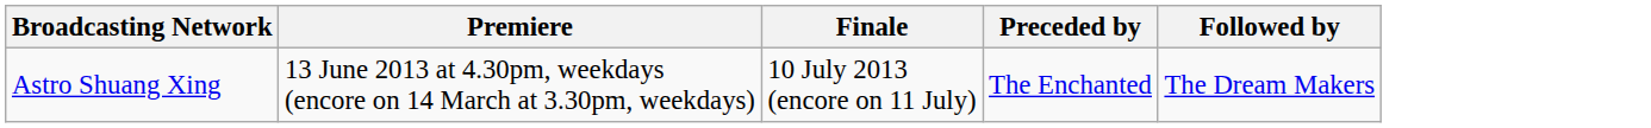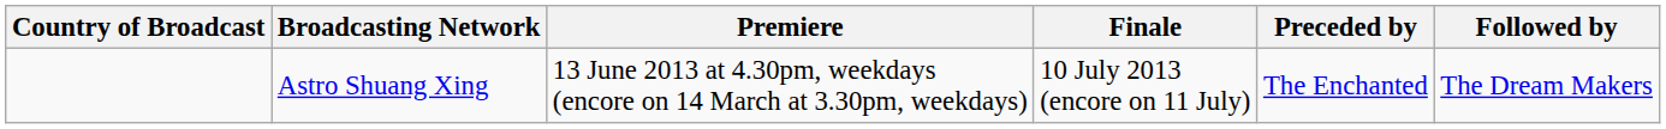+ column: Country of Broadcast
